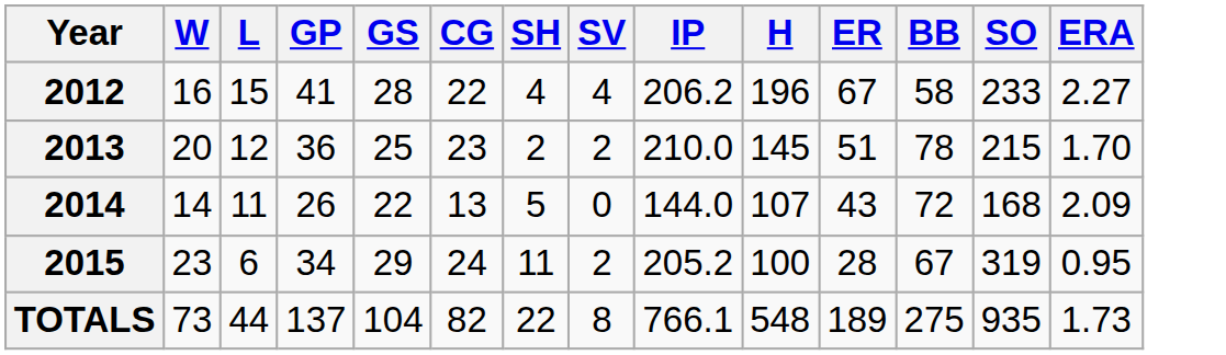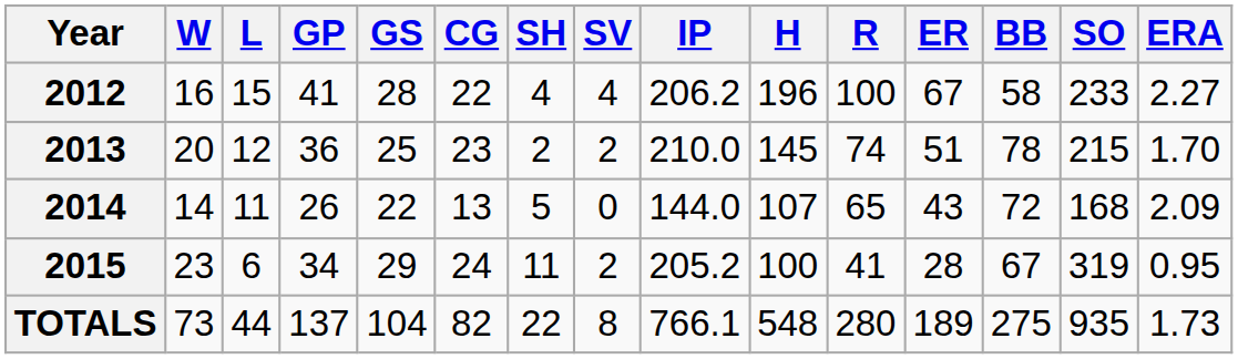+ column: R | 100 | 74 | 65 | 41 | 280
